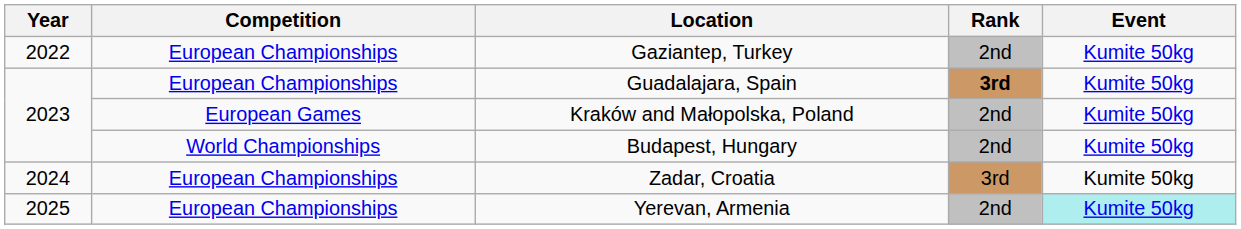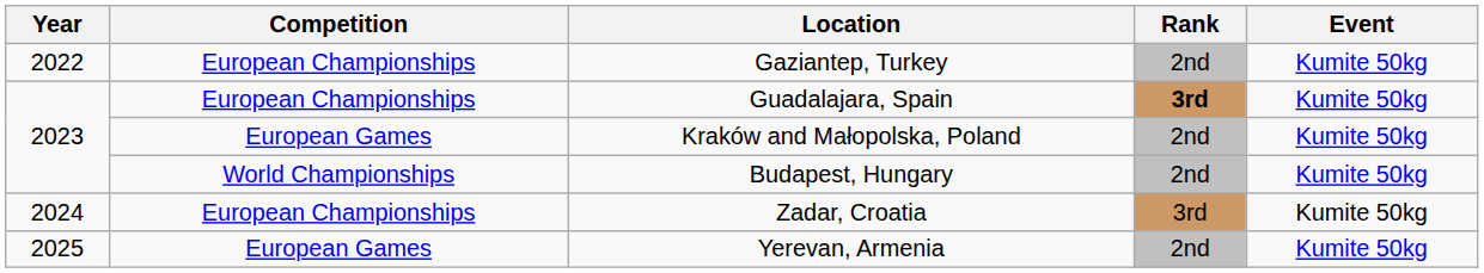Yerevan, Armenia | Competition: European Championships -> European Games
Yerevan, Armenia | Event: paleturquoise background -> no background
